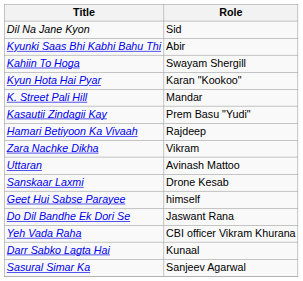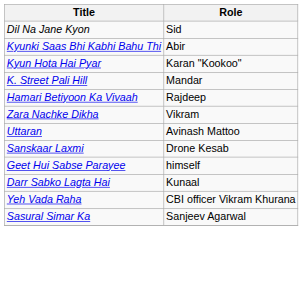- row: Kahiin To Hoga | Swayam Shergill
- row: Kasautii Zindagii Kay | Prem Basu "Yudi"
- row: Do Dil Bandhe Ek Dori Se | Jaswant Rana
rows swapped: Darr Sabko Lagta Hai <-> Yeh Vada Raha
